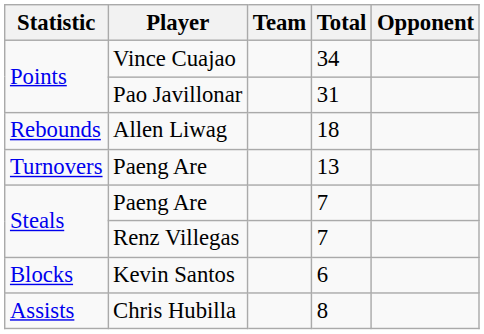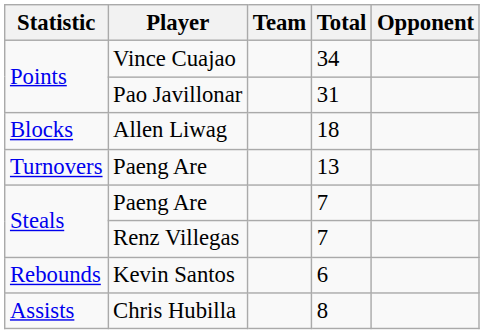Allen Liwag | Statistic: Rebounds -> Blocks
Kevin Santos | Statistic: Blocks -> Rebounds
